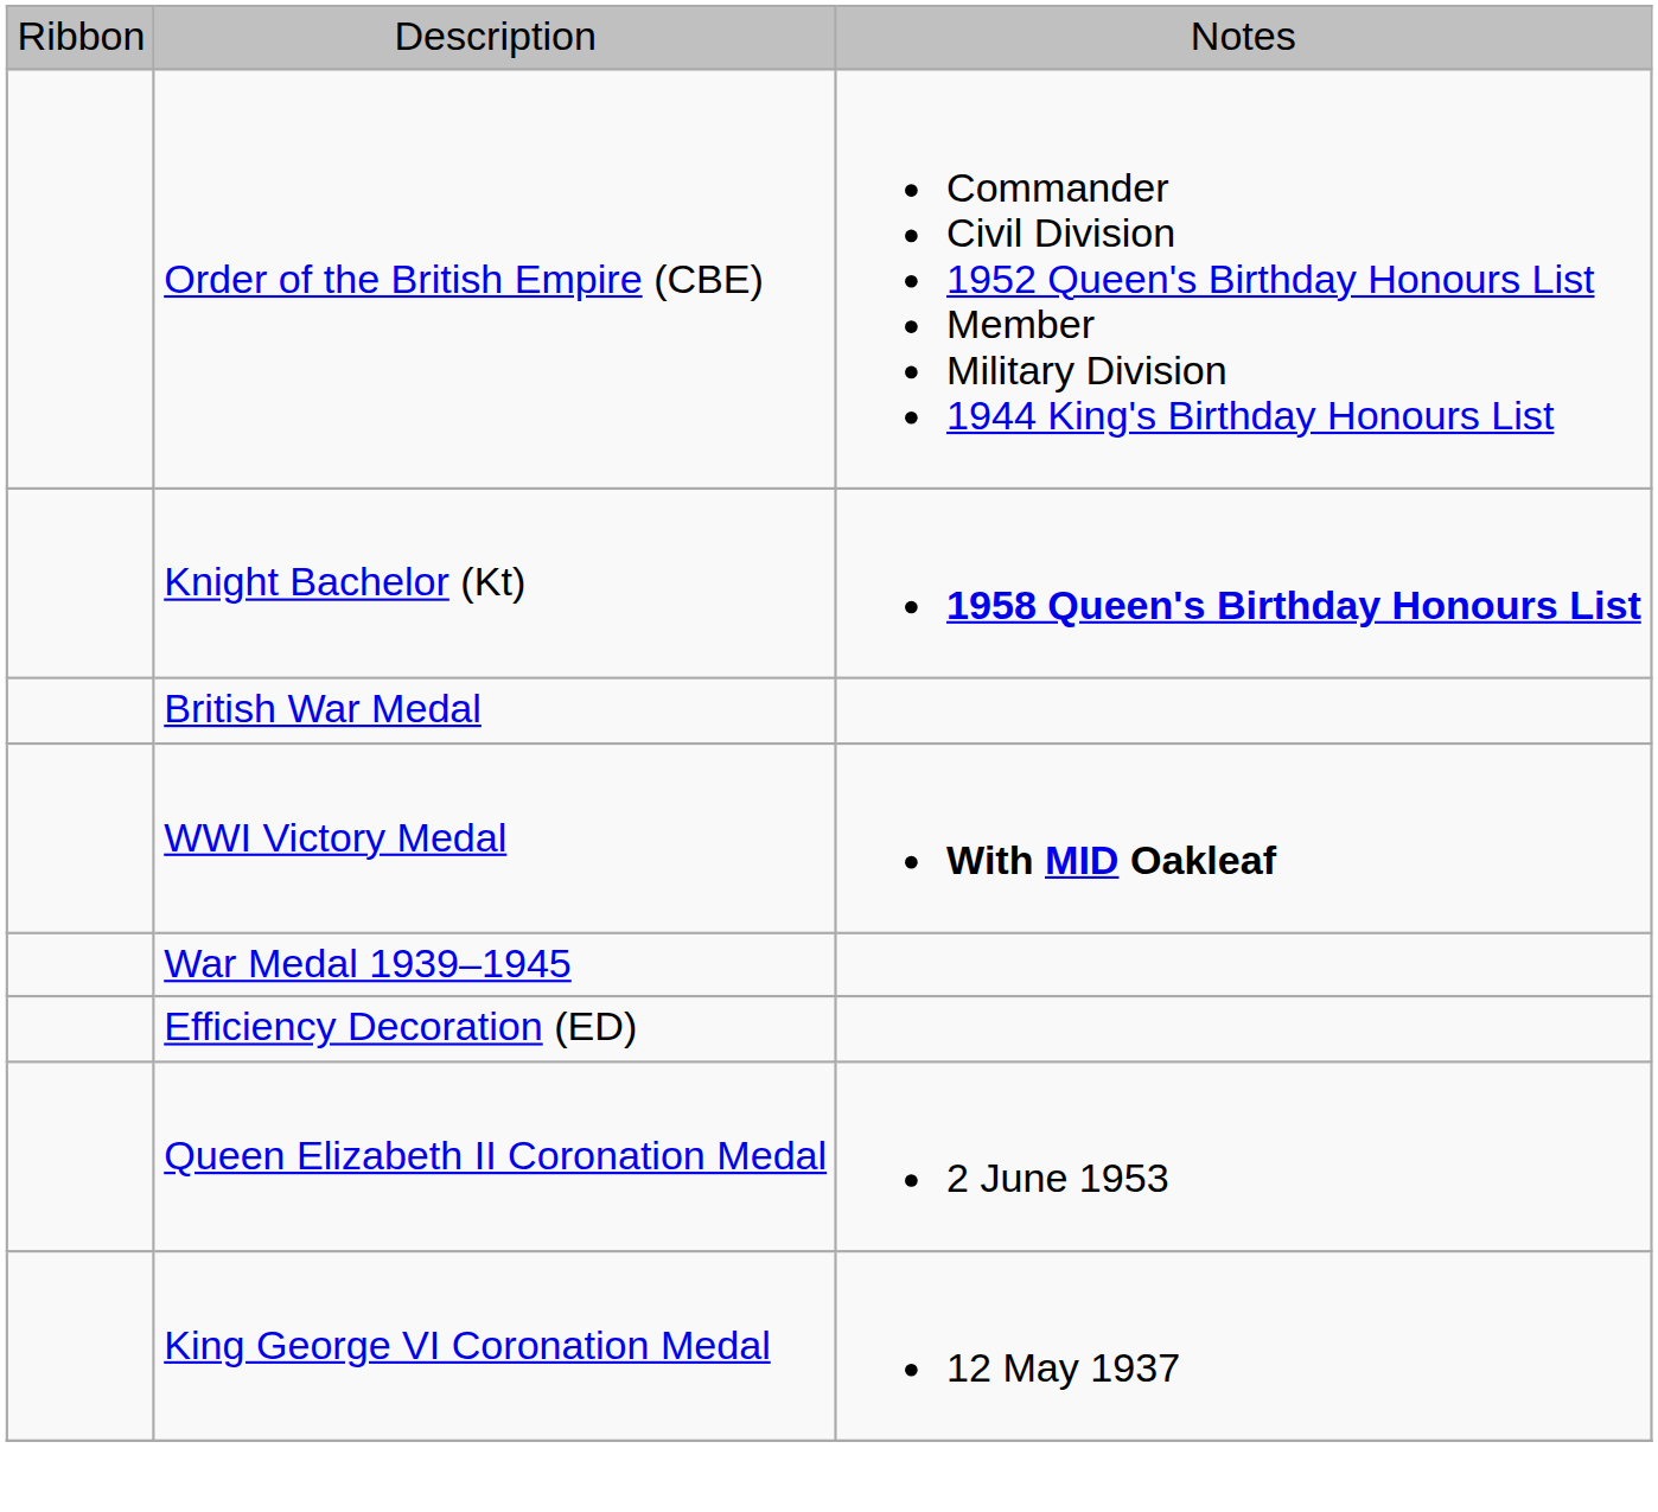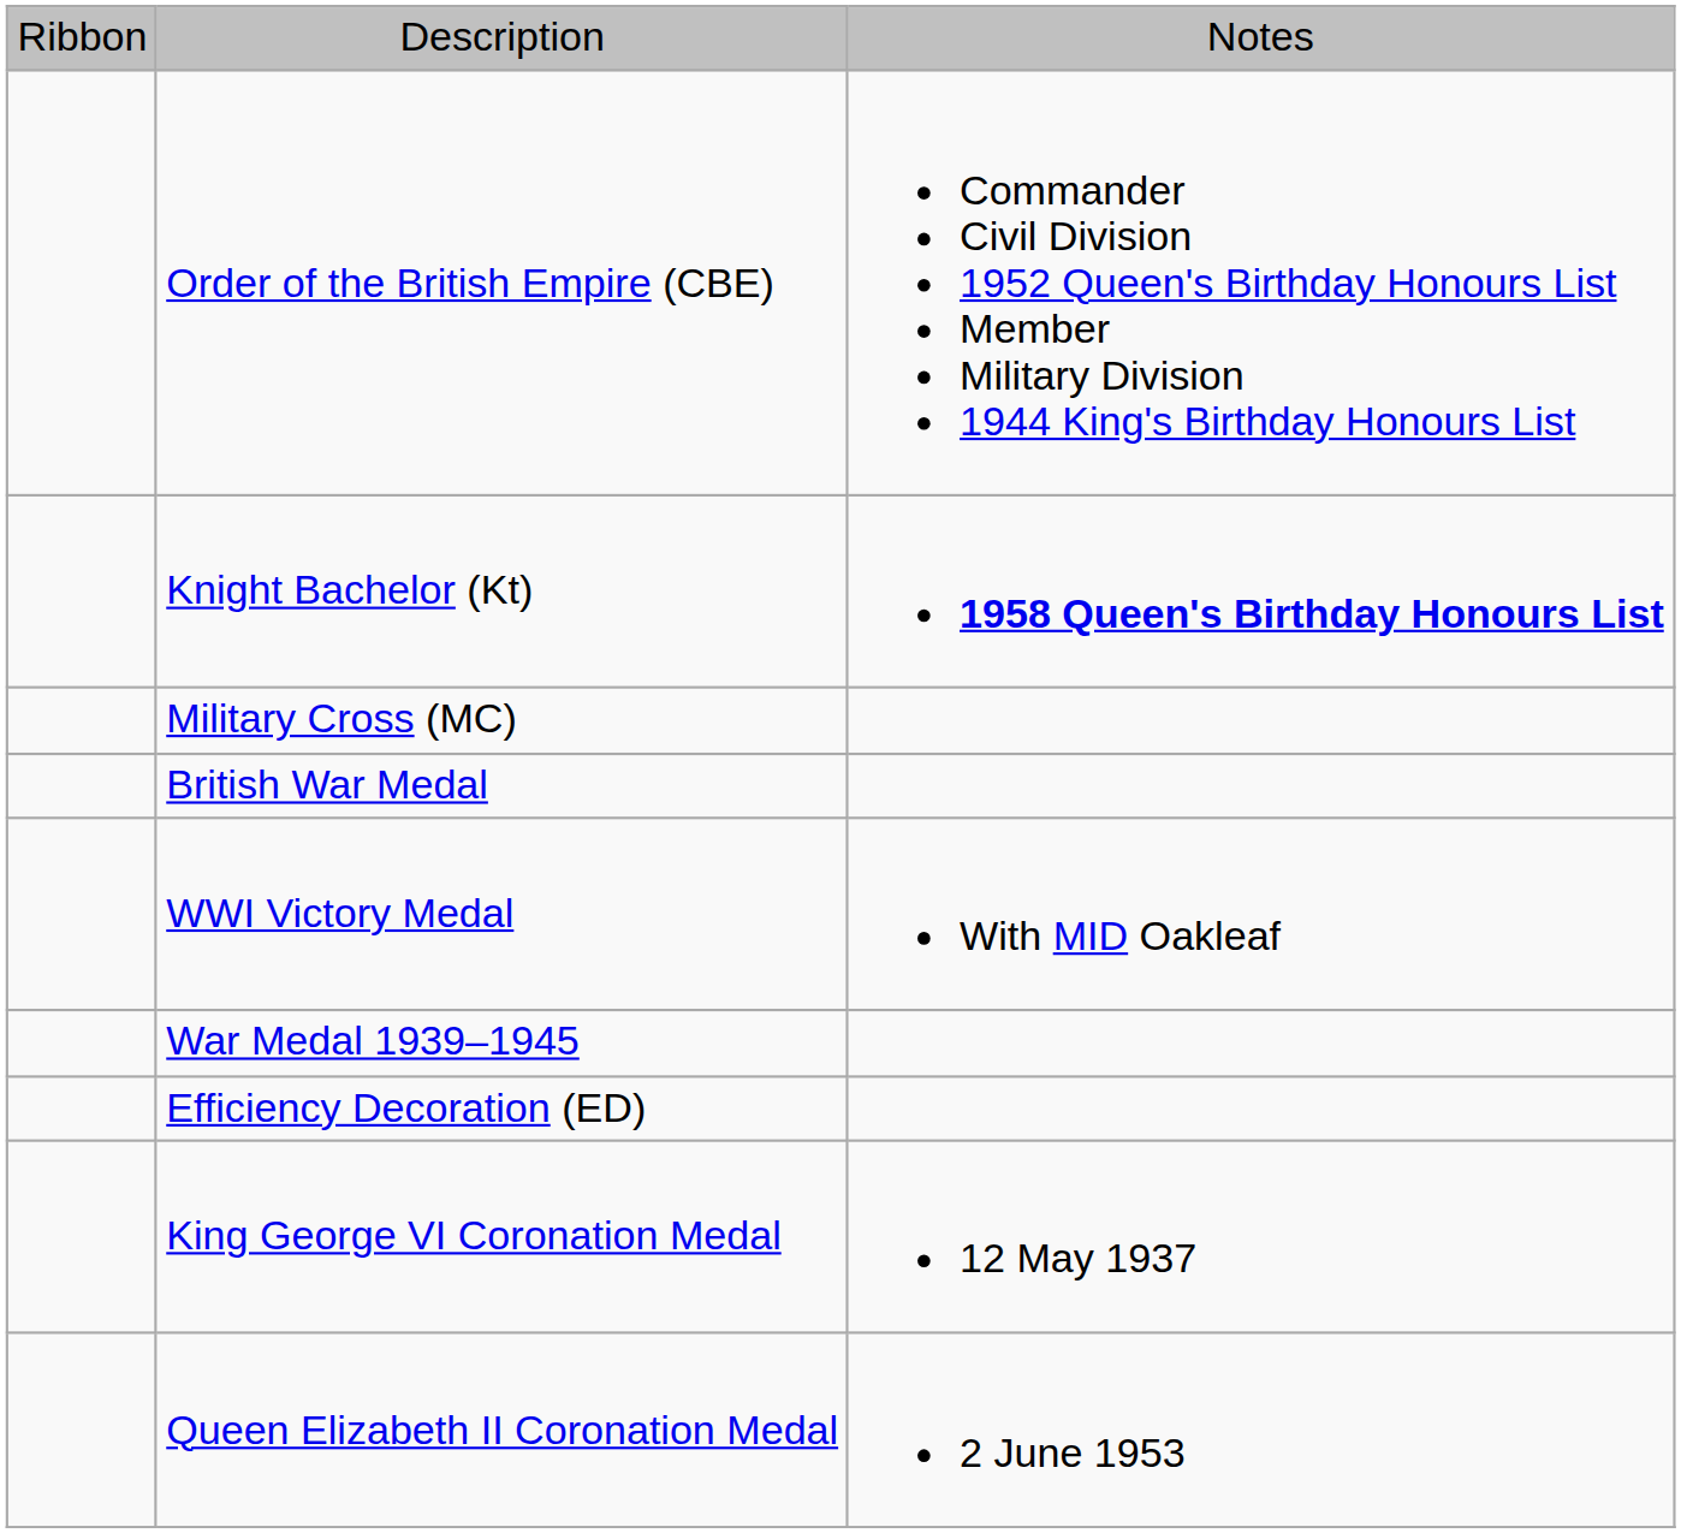+ row: Military Cross (MC)
WWI Victory Medal | column 3: bold -> normal
rows swapped: King George VI Coronation Medal <-> Queen Elizabeth II Coronation Medal
